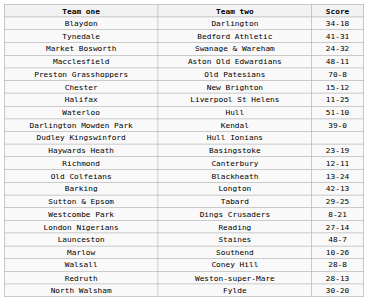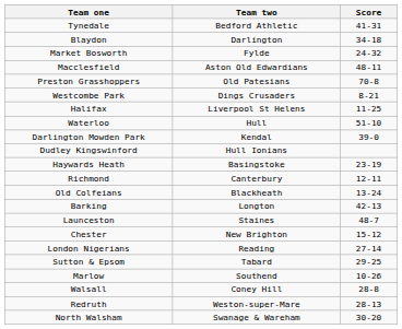rows swapped: Tynedale <-> Blaydon
Market Bosworth | Team two: Swanage & Wareham -> Fylde
rows swapped: Chester <-> Westcombe Park
rows swapped: Sutton & Epsom <-> Launceston
North Walsham | Team two: Fylde -> Swanage & Wareham
